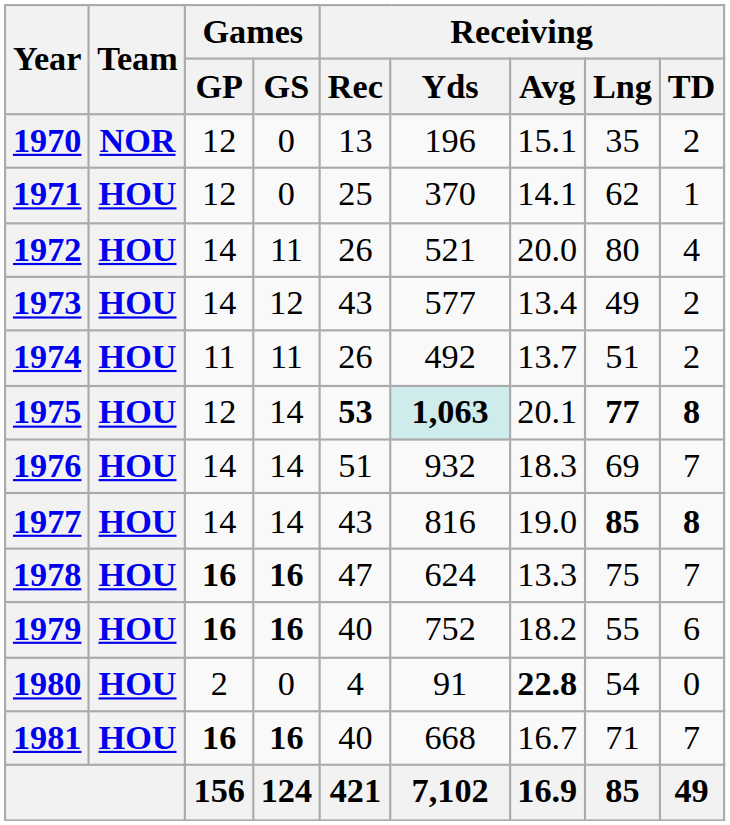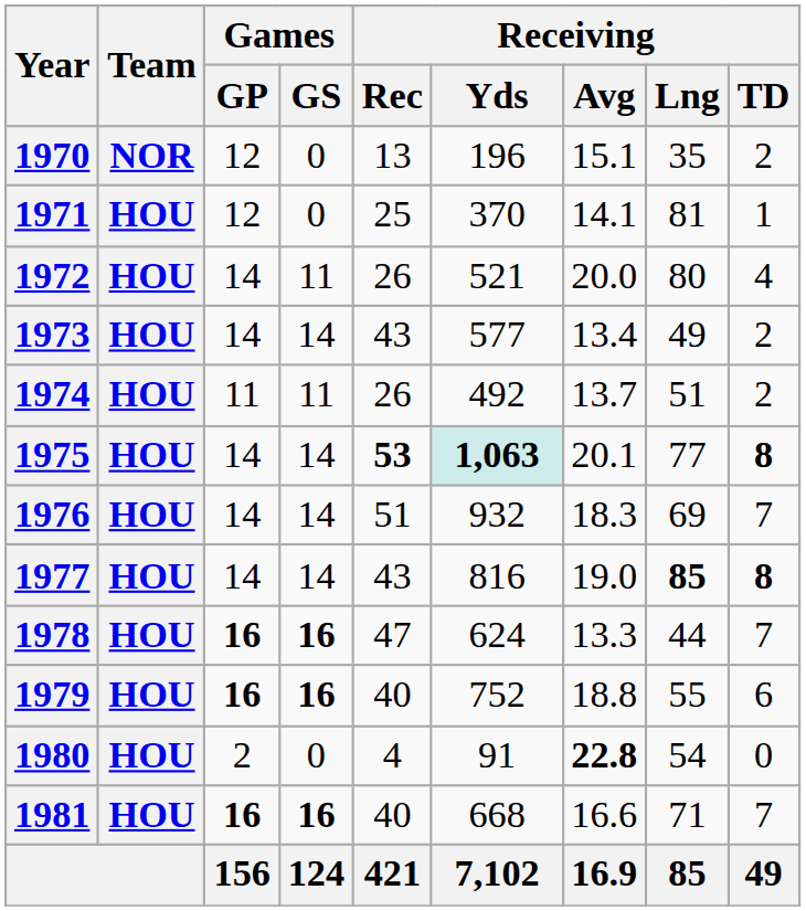1971 | Receiving / Lng: 62 -> 81
1973 | Games / GS: 12 -> 14
1975 | Games / GP: 12 -> 14
1975 | Receiving / Lng: bold -> normal
1978 | Receiving / Lng: 75 -> 44
1979 | Receiving / Avg: 18.2 -> 18.8
1981 | Receiving / Avg: 16.7 -> 16.6
